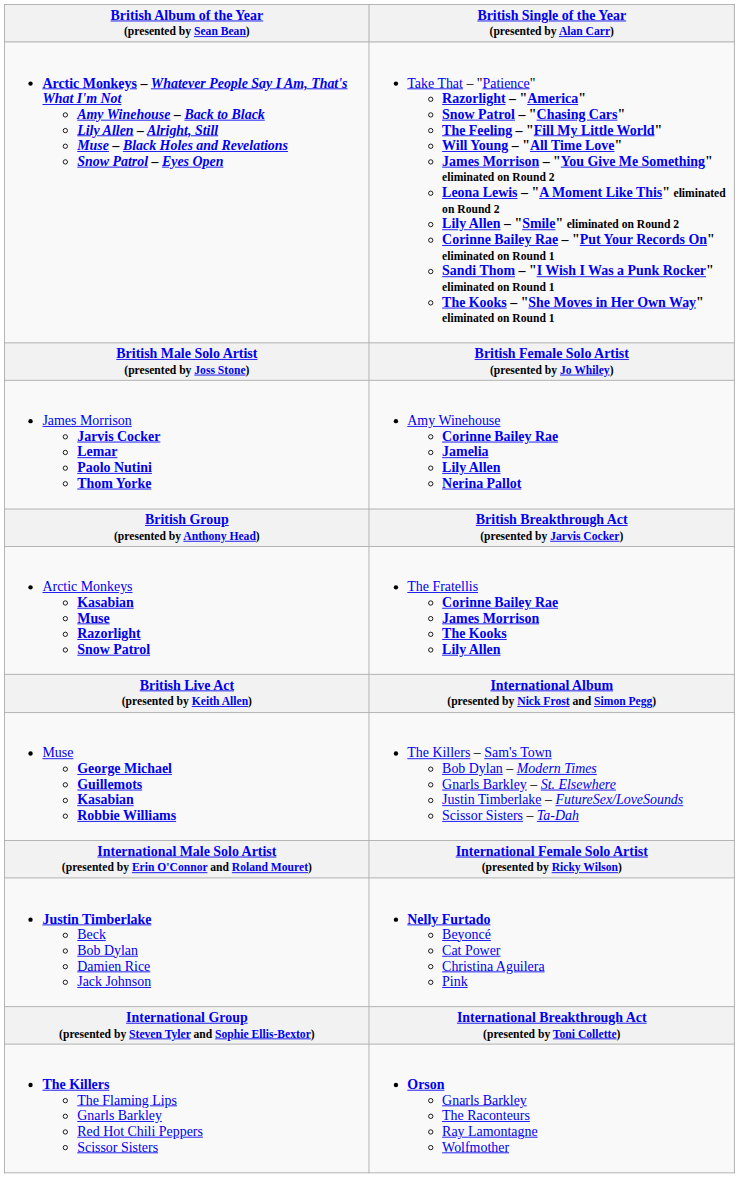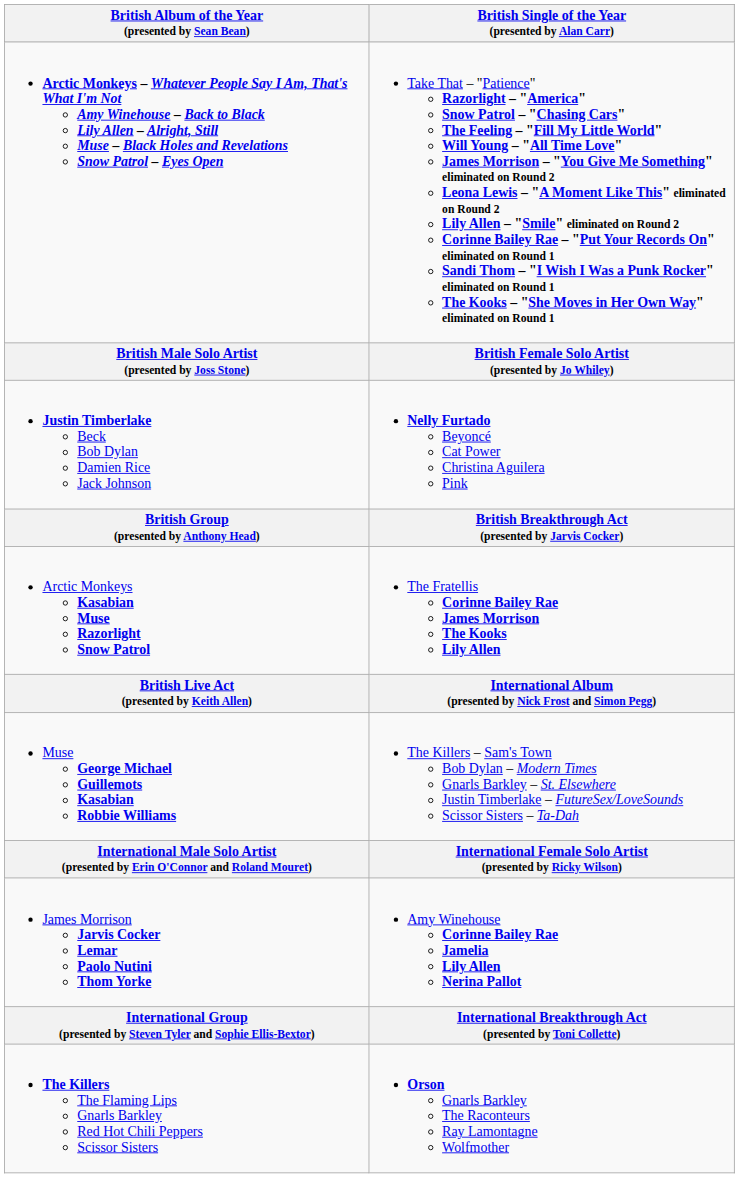rows swapped: James Morrison Jarvis Cocker Lemar Paolo Nutini Thom Yorke <-> Justin Timberlake Beck Bob Dylan Damien Rice Jack Johnson
